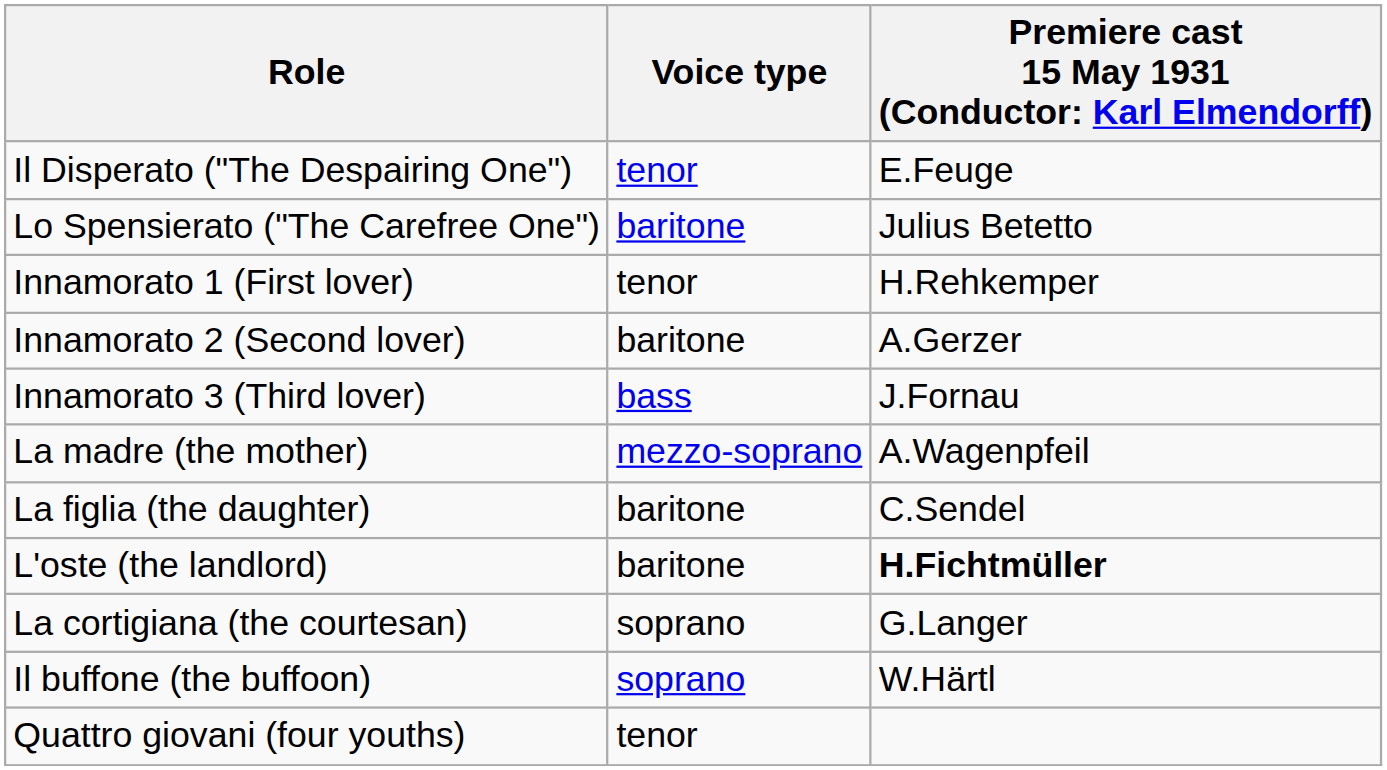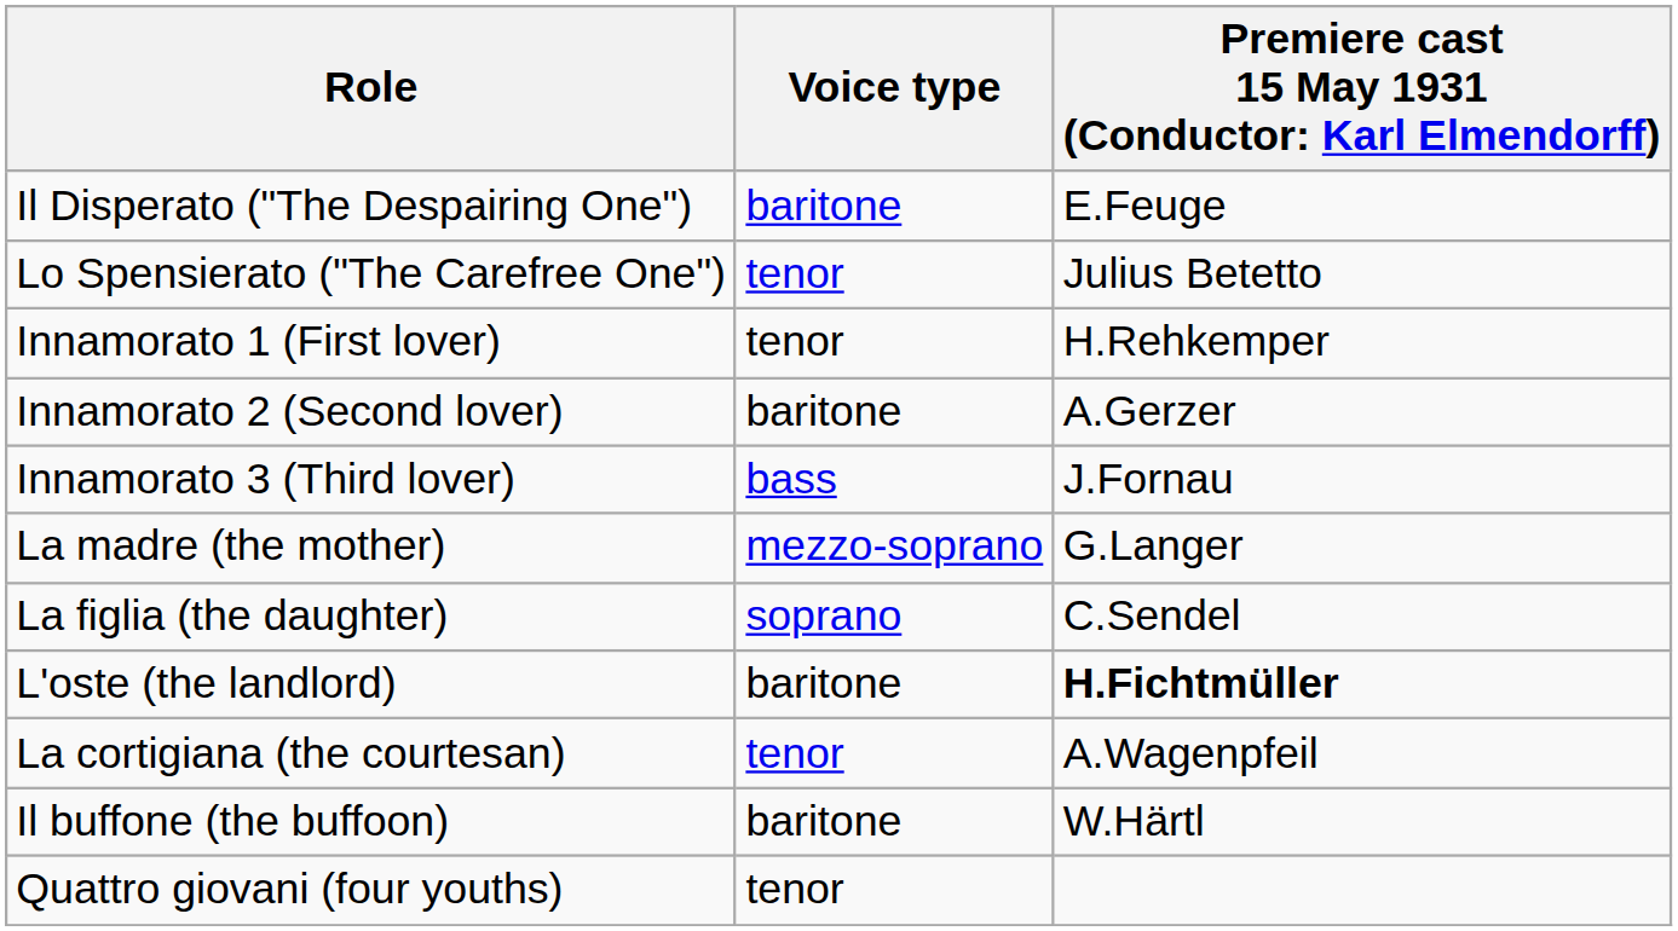Il Disperato ("The Despairing One") | Voice type: tenor -> baritone
Lo Spensierato ("The Carefree One") | Voice type: baritone -> tenor
La madre (the mother) | column 3: A.Wagenpfeil -> G.Langer
La figlia (the daughter) | Voice type: baritone -> soprano
La cortigiana (the courtesan) | Voice type: soprano -> tenor
La cortigiana (the courtesan) | column 3: G.Langer -> A.Wagenpfeil
Il buffone (the buffoon) | Voice type: soprano -> baritone
